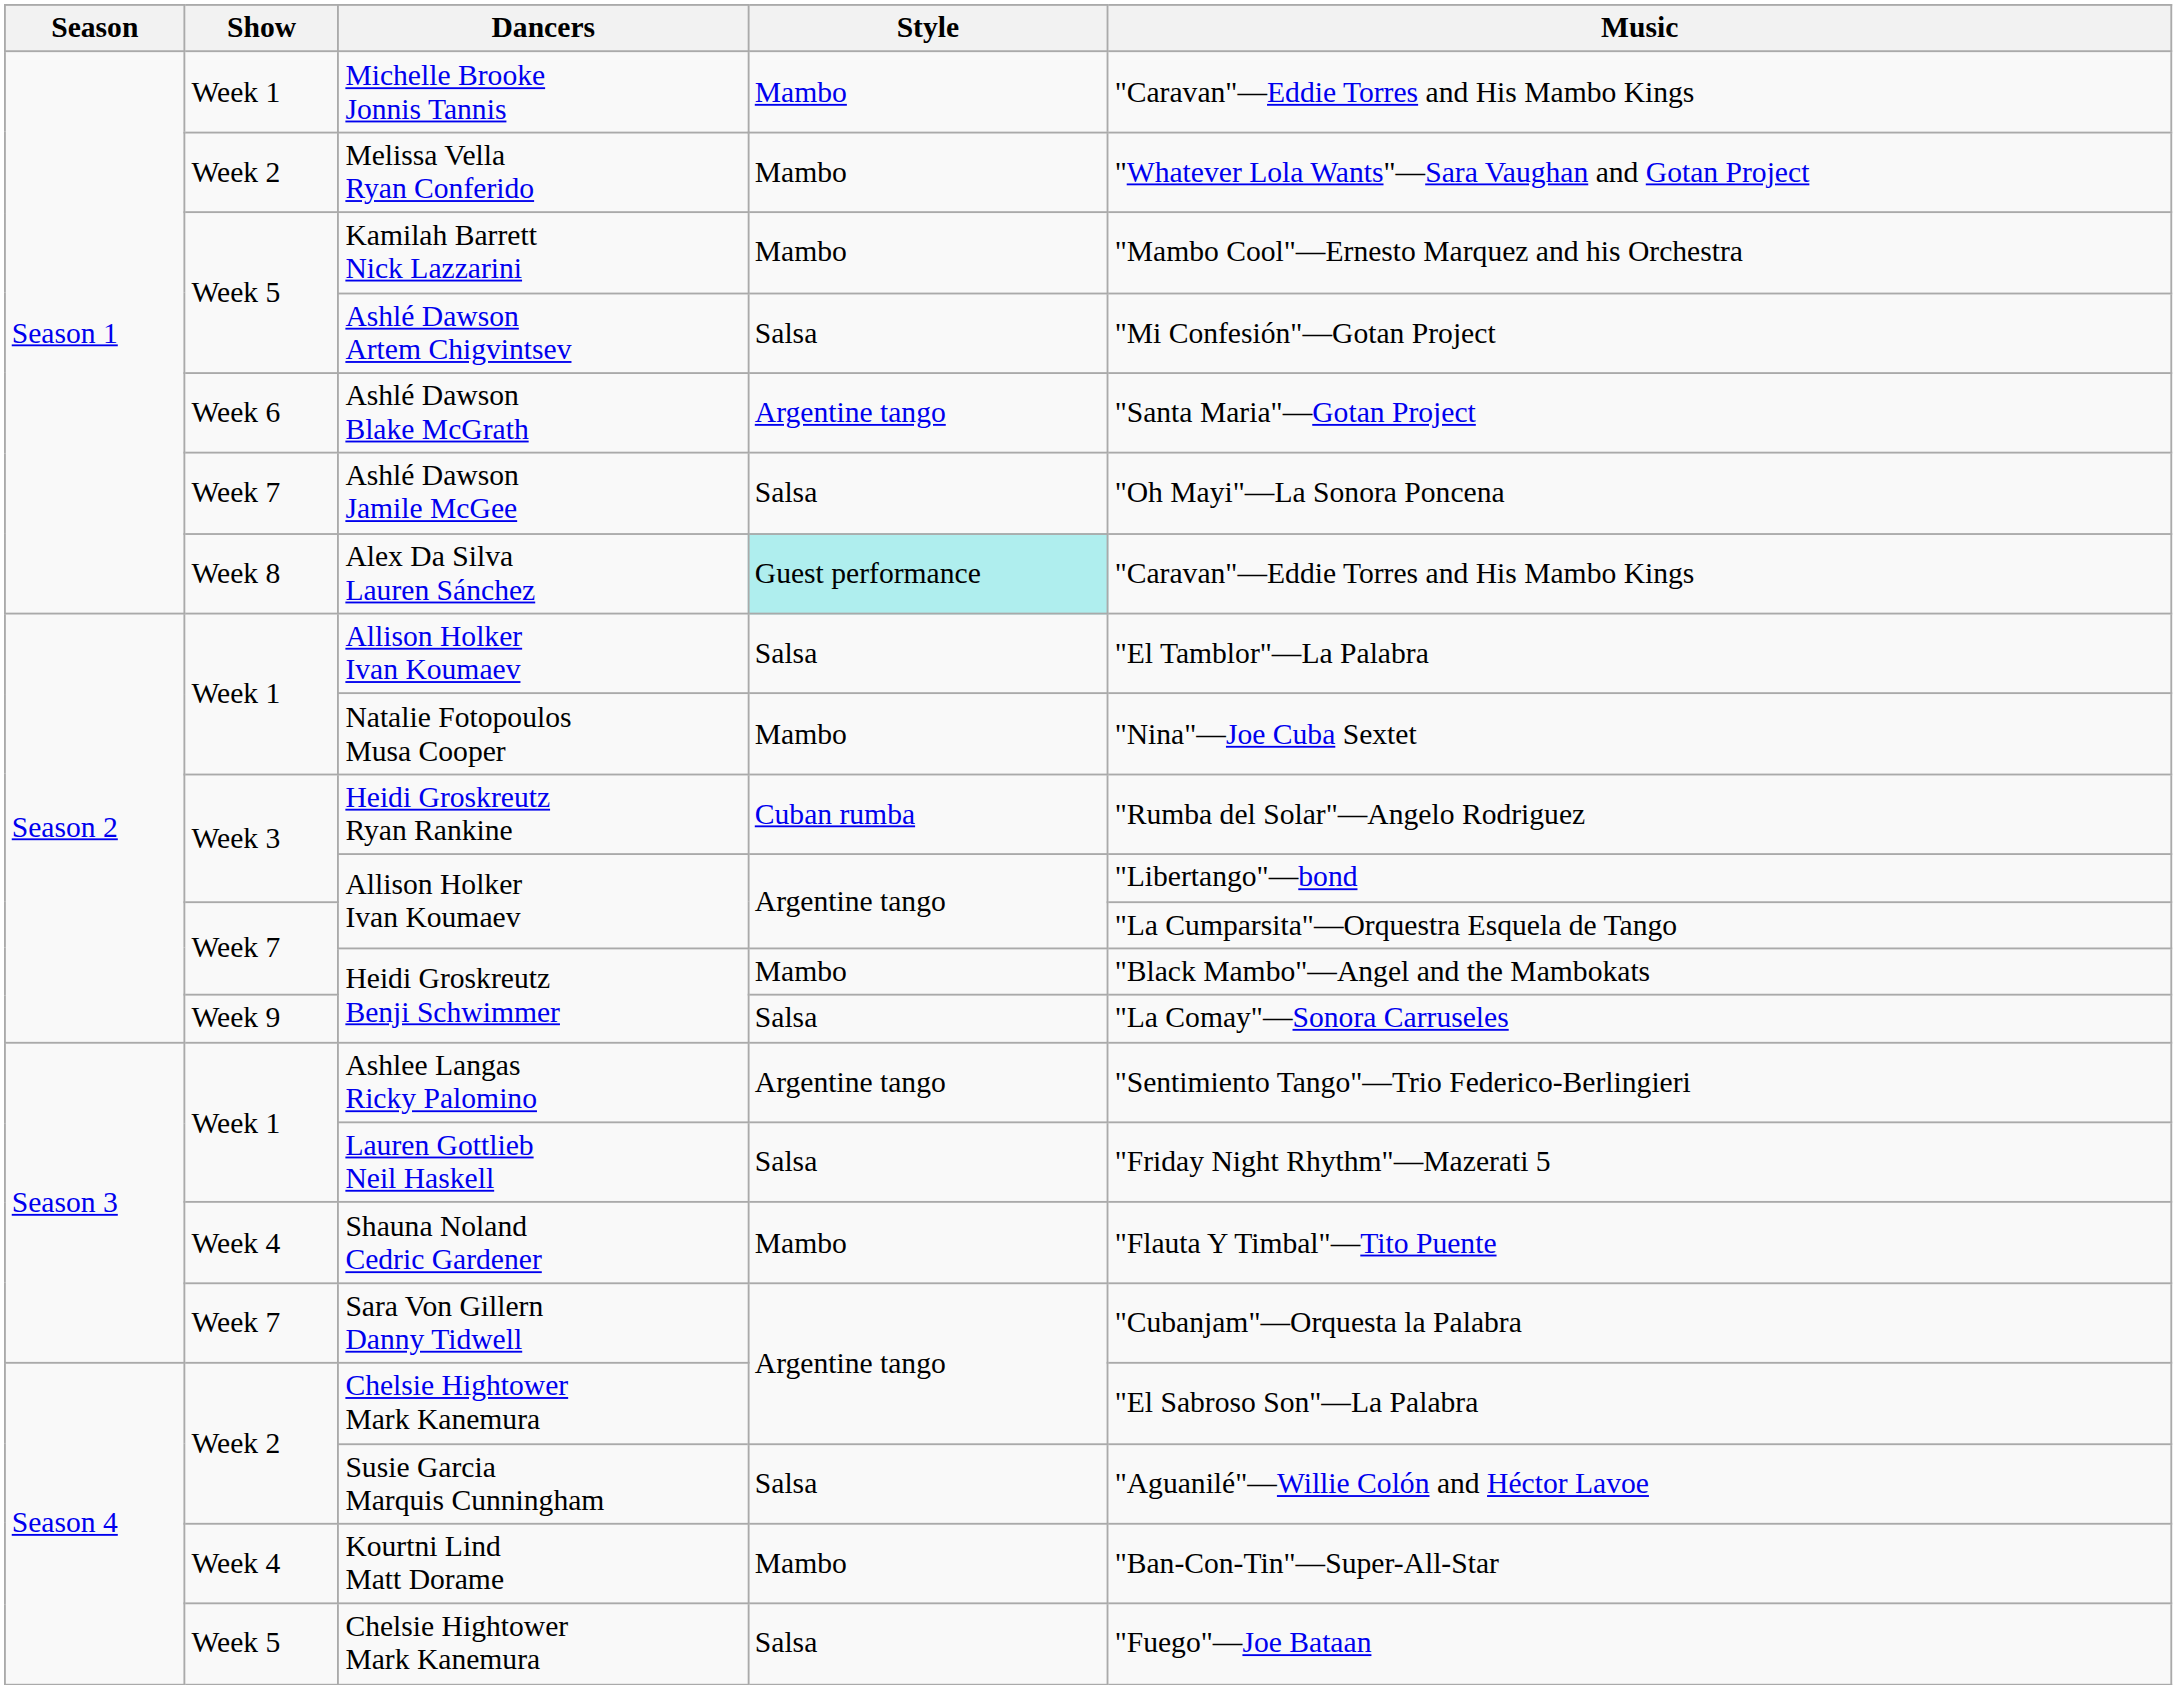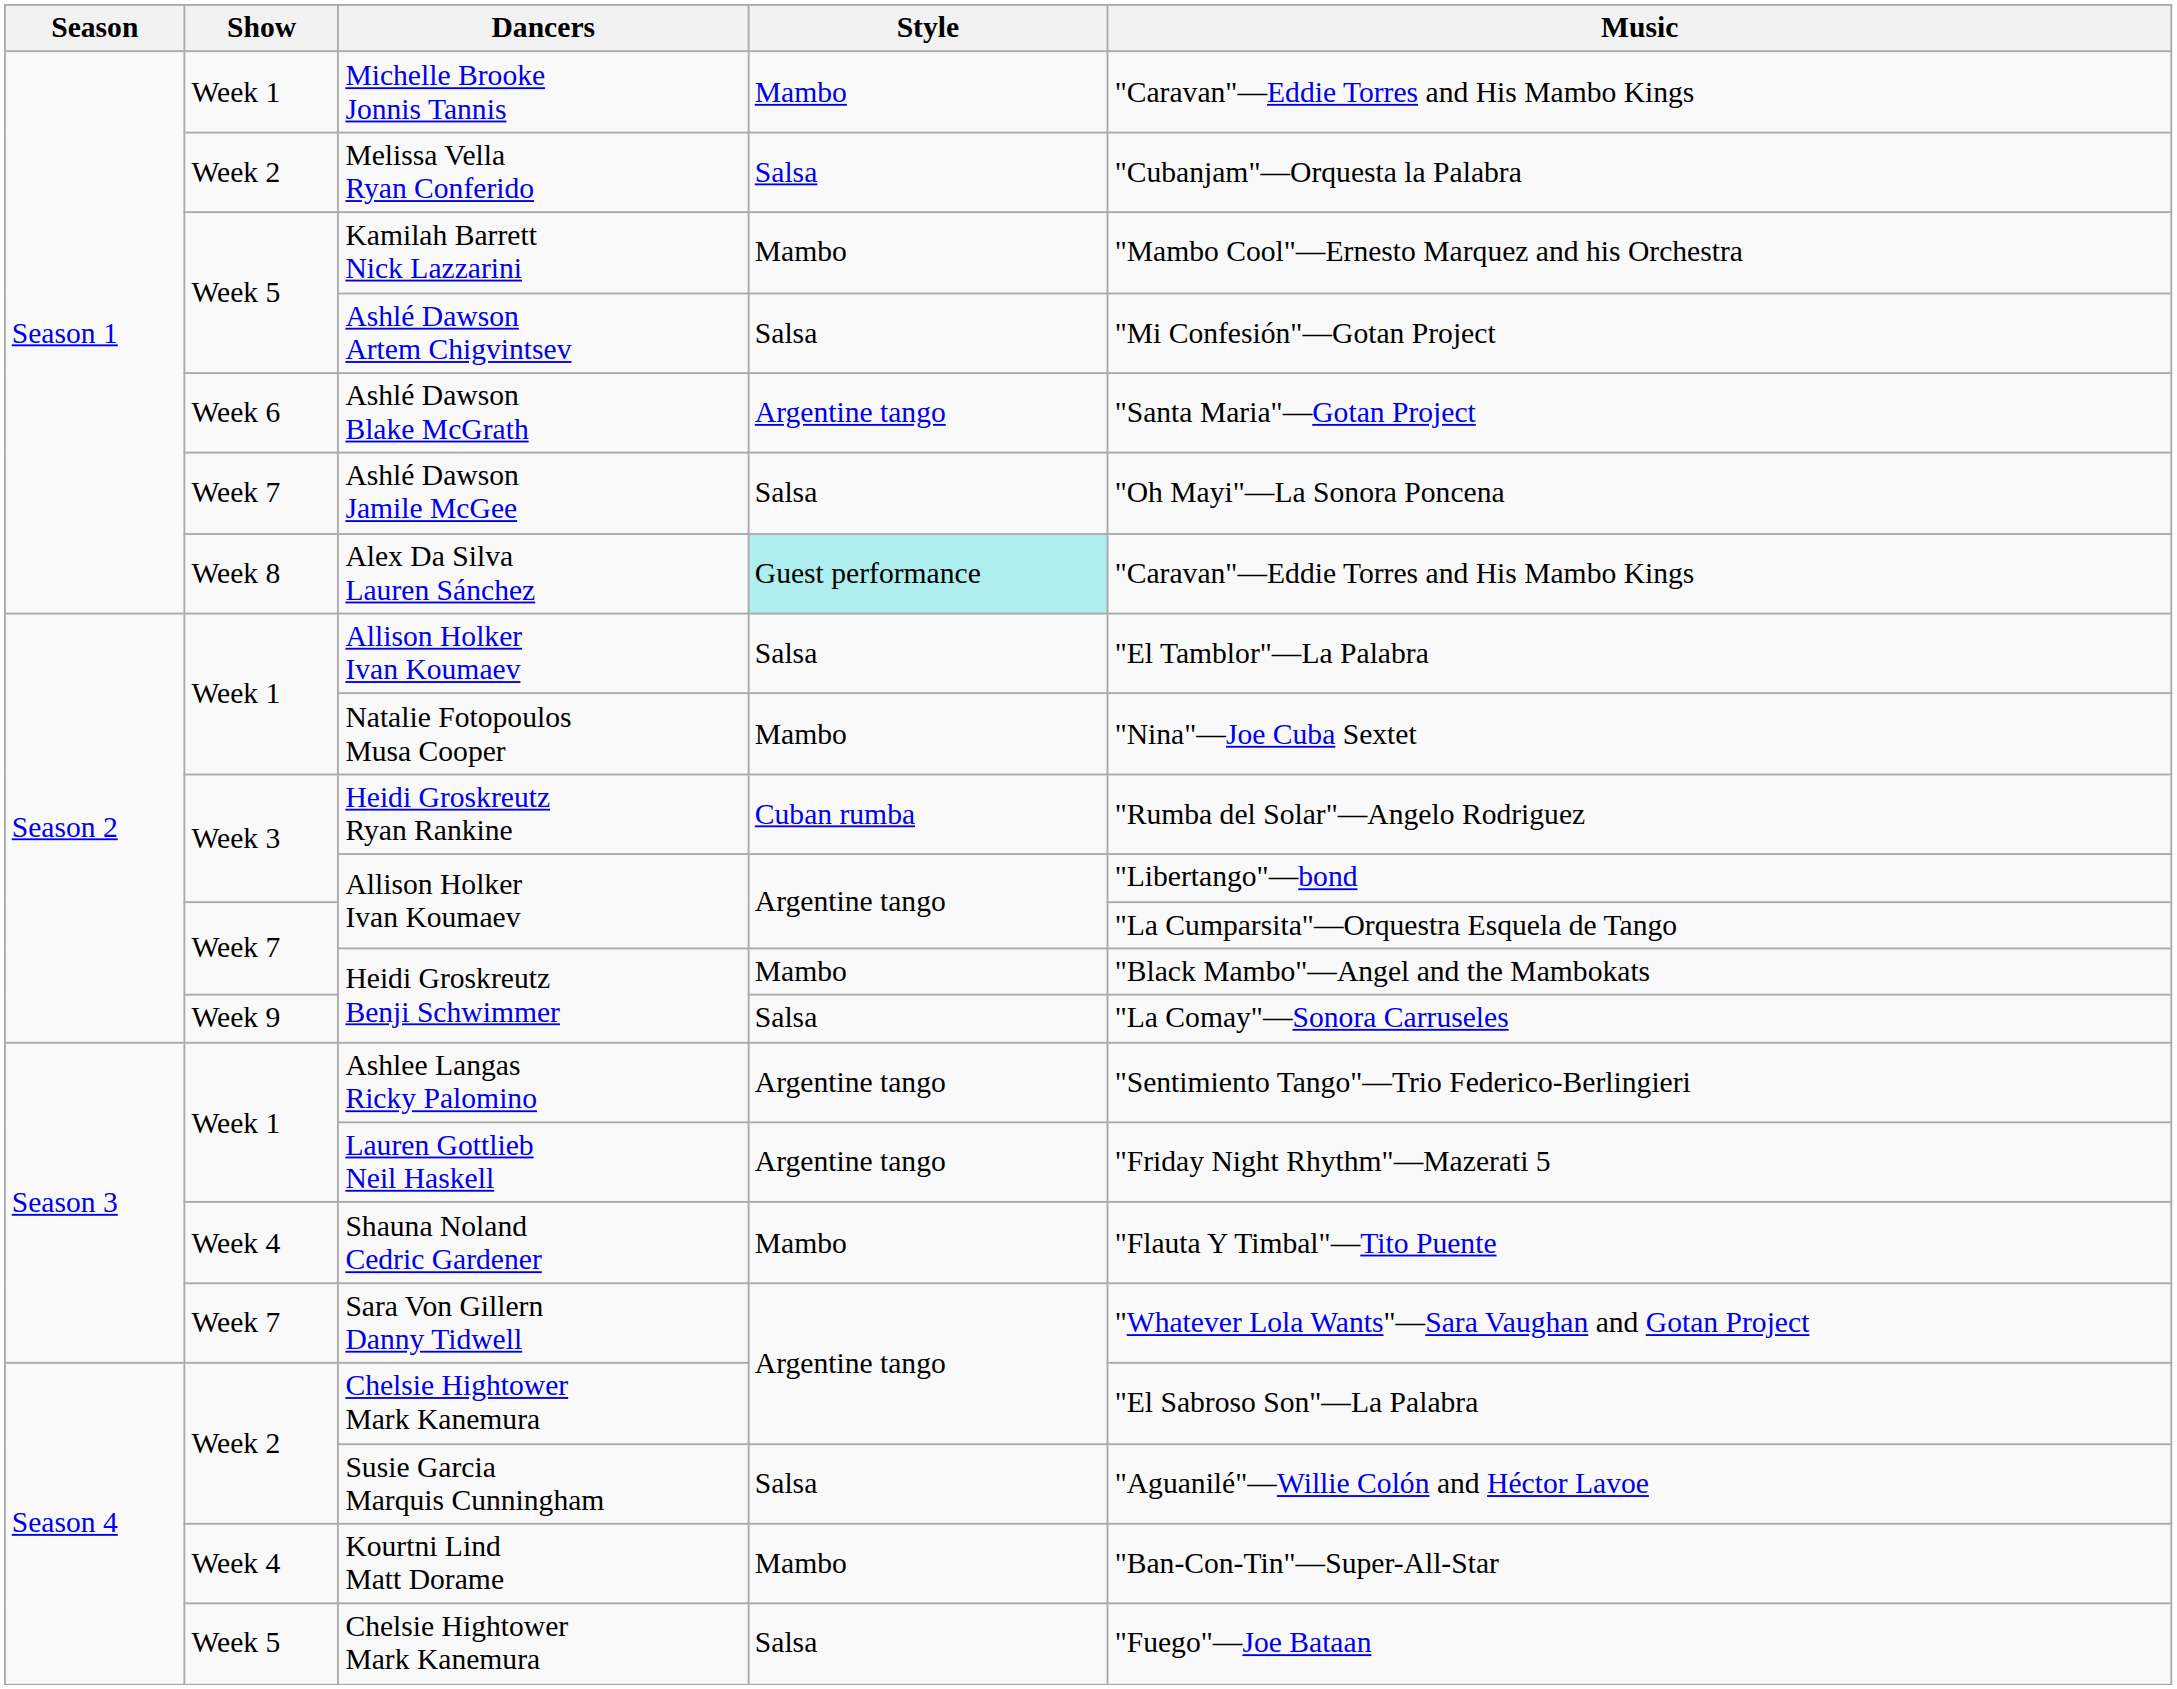Week 2 / Melissa Vella Ryan Conferido | Style: Mambo -> Salsa
Week 2 / Melissa Vella Ryan Conferido | Music: "Whatever Lola Wants"—Sara Vaughan and Gotan Project -> "Cubanjam"—Orquesta la Palabra
Lauren Gottlieb Neil Haskell | Style: Salsa -> Argentine tango
Sara Von Gillern Danny Tidwell | Music: "Cubanjam"—Orquesta la Palabra -> "Whatever Lola Wants"—Sara Vaughan and Gotan Project
